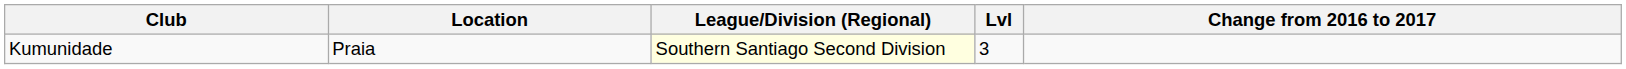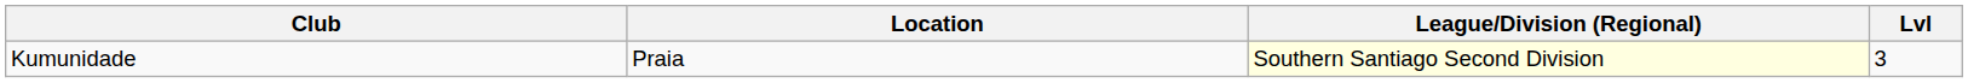- column: Change from 2016 to 2017
